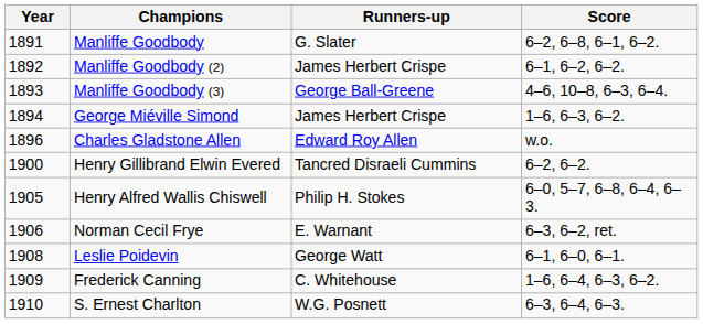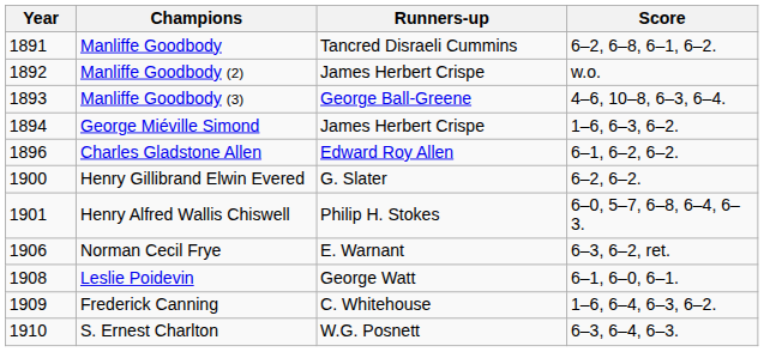Manliffe Goodbody | Runners-up: G. Slater -> Tancred Disraeli Cummins
Manliffe Goodbody (2) | Score: 6–1, 6–2, 6–2. -> w.o.
Charles Gladstone Allen | Score: w.o. -> 6–1, 6–2, 6–2.
Henry Gillibrand Elwin Evered | Runners-up: Tancred Disraeli Cummins -> G. Slater
Henry Alfred Wallis Chiswell | Year: 1905 -> 1901
